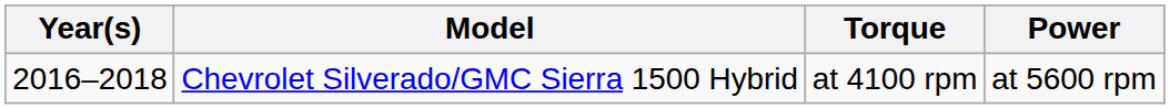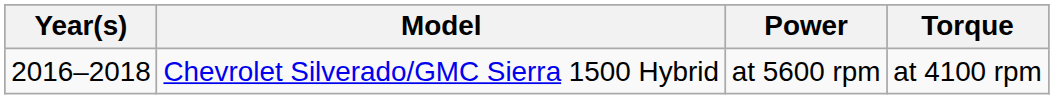columns swapped: Power <-> Torque
